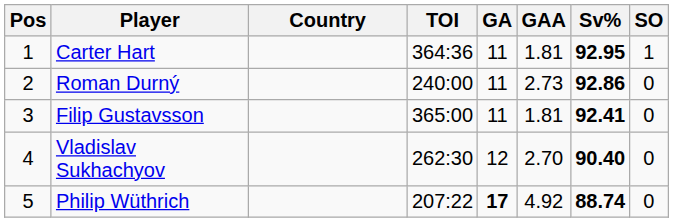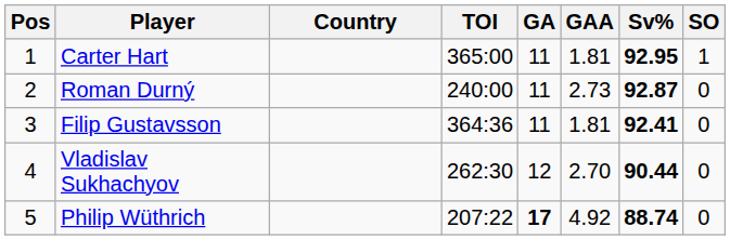Carter Hart | TOI: 364:36 -> 365:00
Roman Durný | Sv%: 92.86 -> 92.87
Filip Gustavsson | TOI: 365:00 -> 364:36
Vladislav Sukhachyov | Sv%: 90.40 -> 90.44
